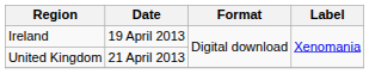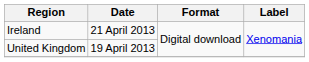Ireland | Date: 19 April 2013 -> 21 April 2013
United Kingdom | Date: 21 April 2013 -> 19 April 2013
